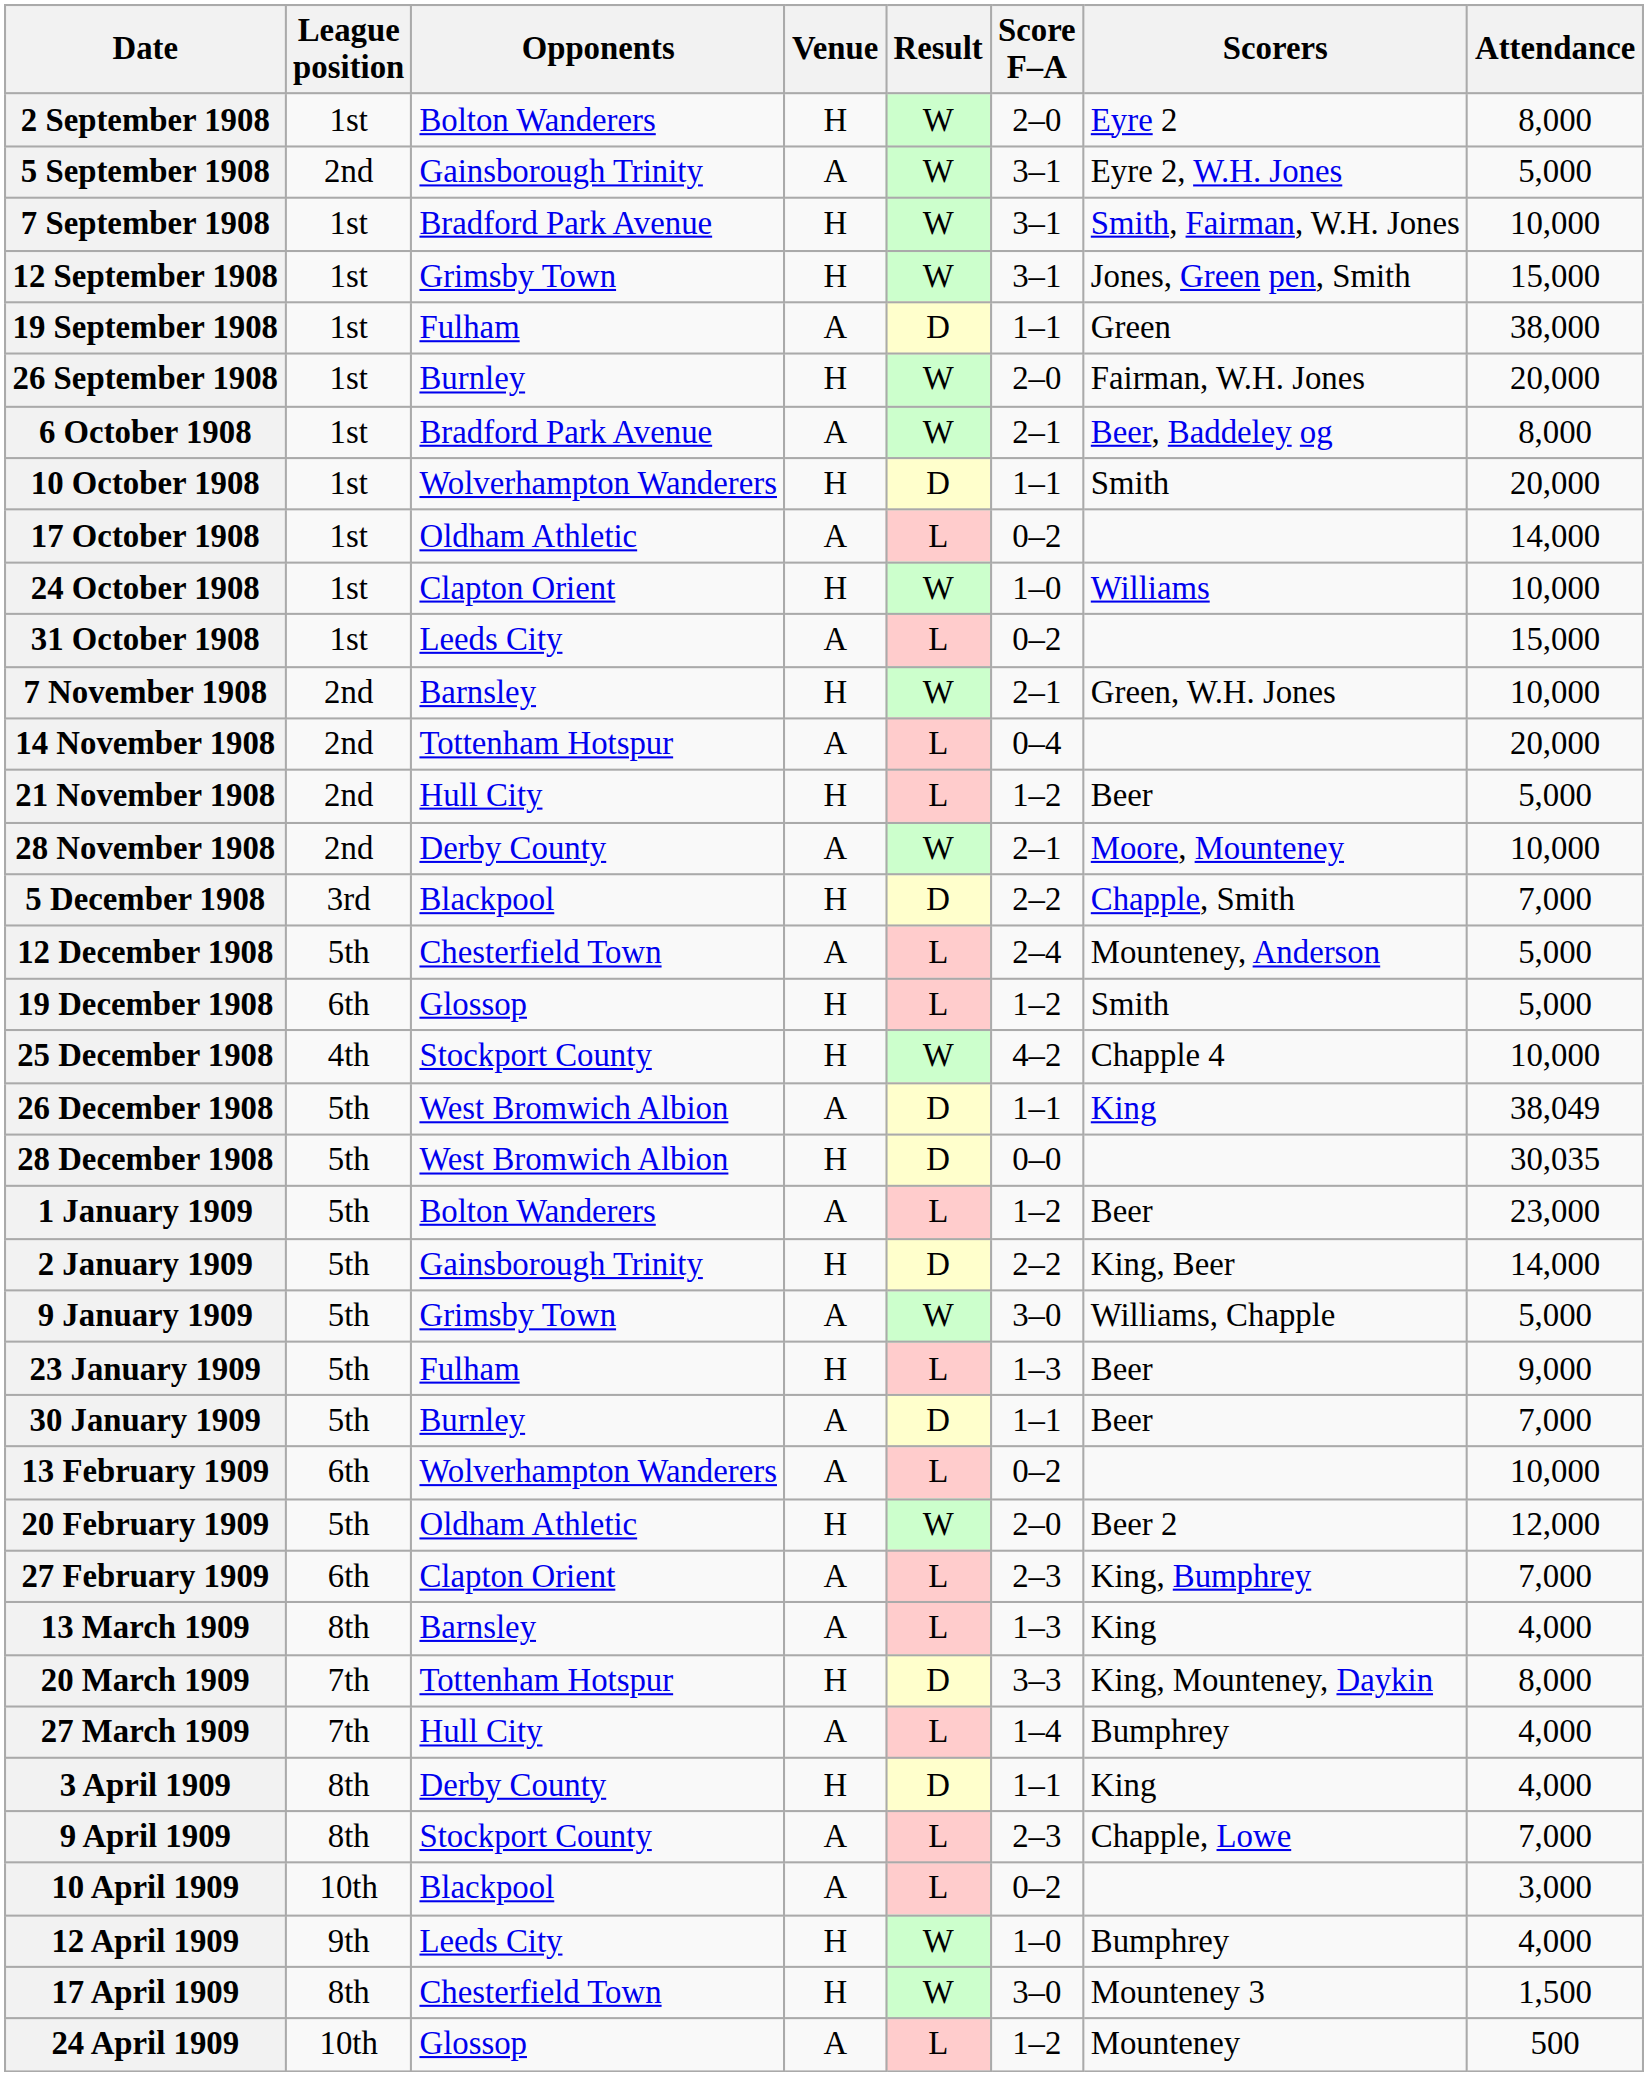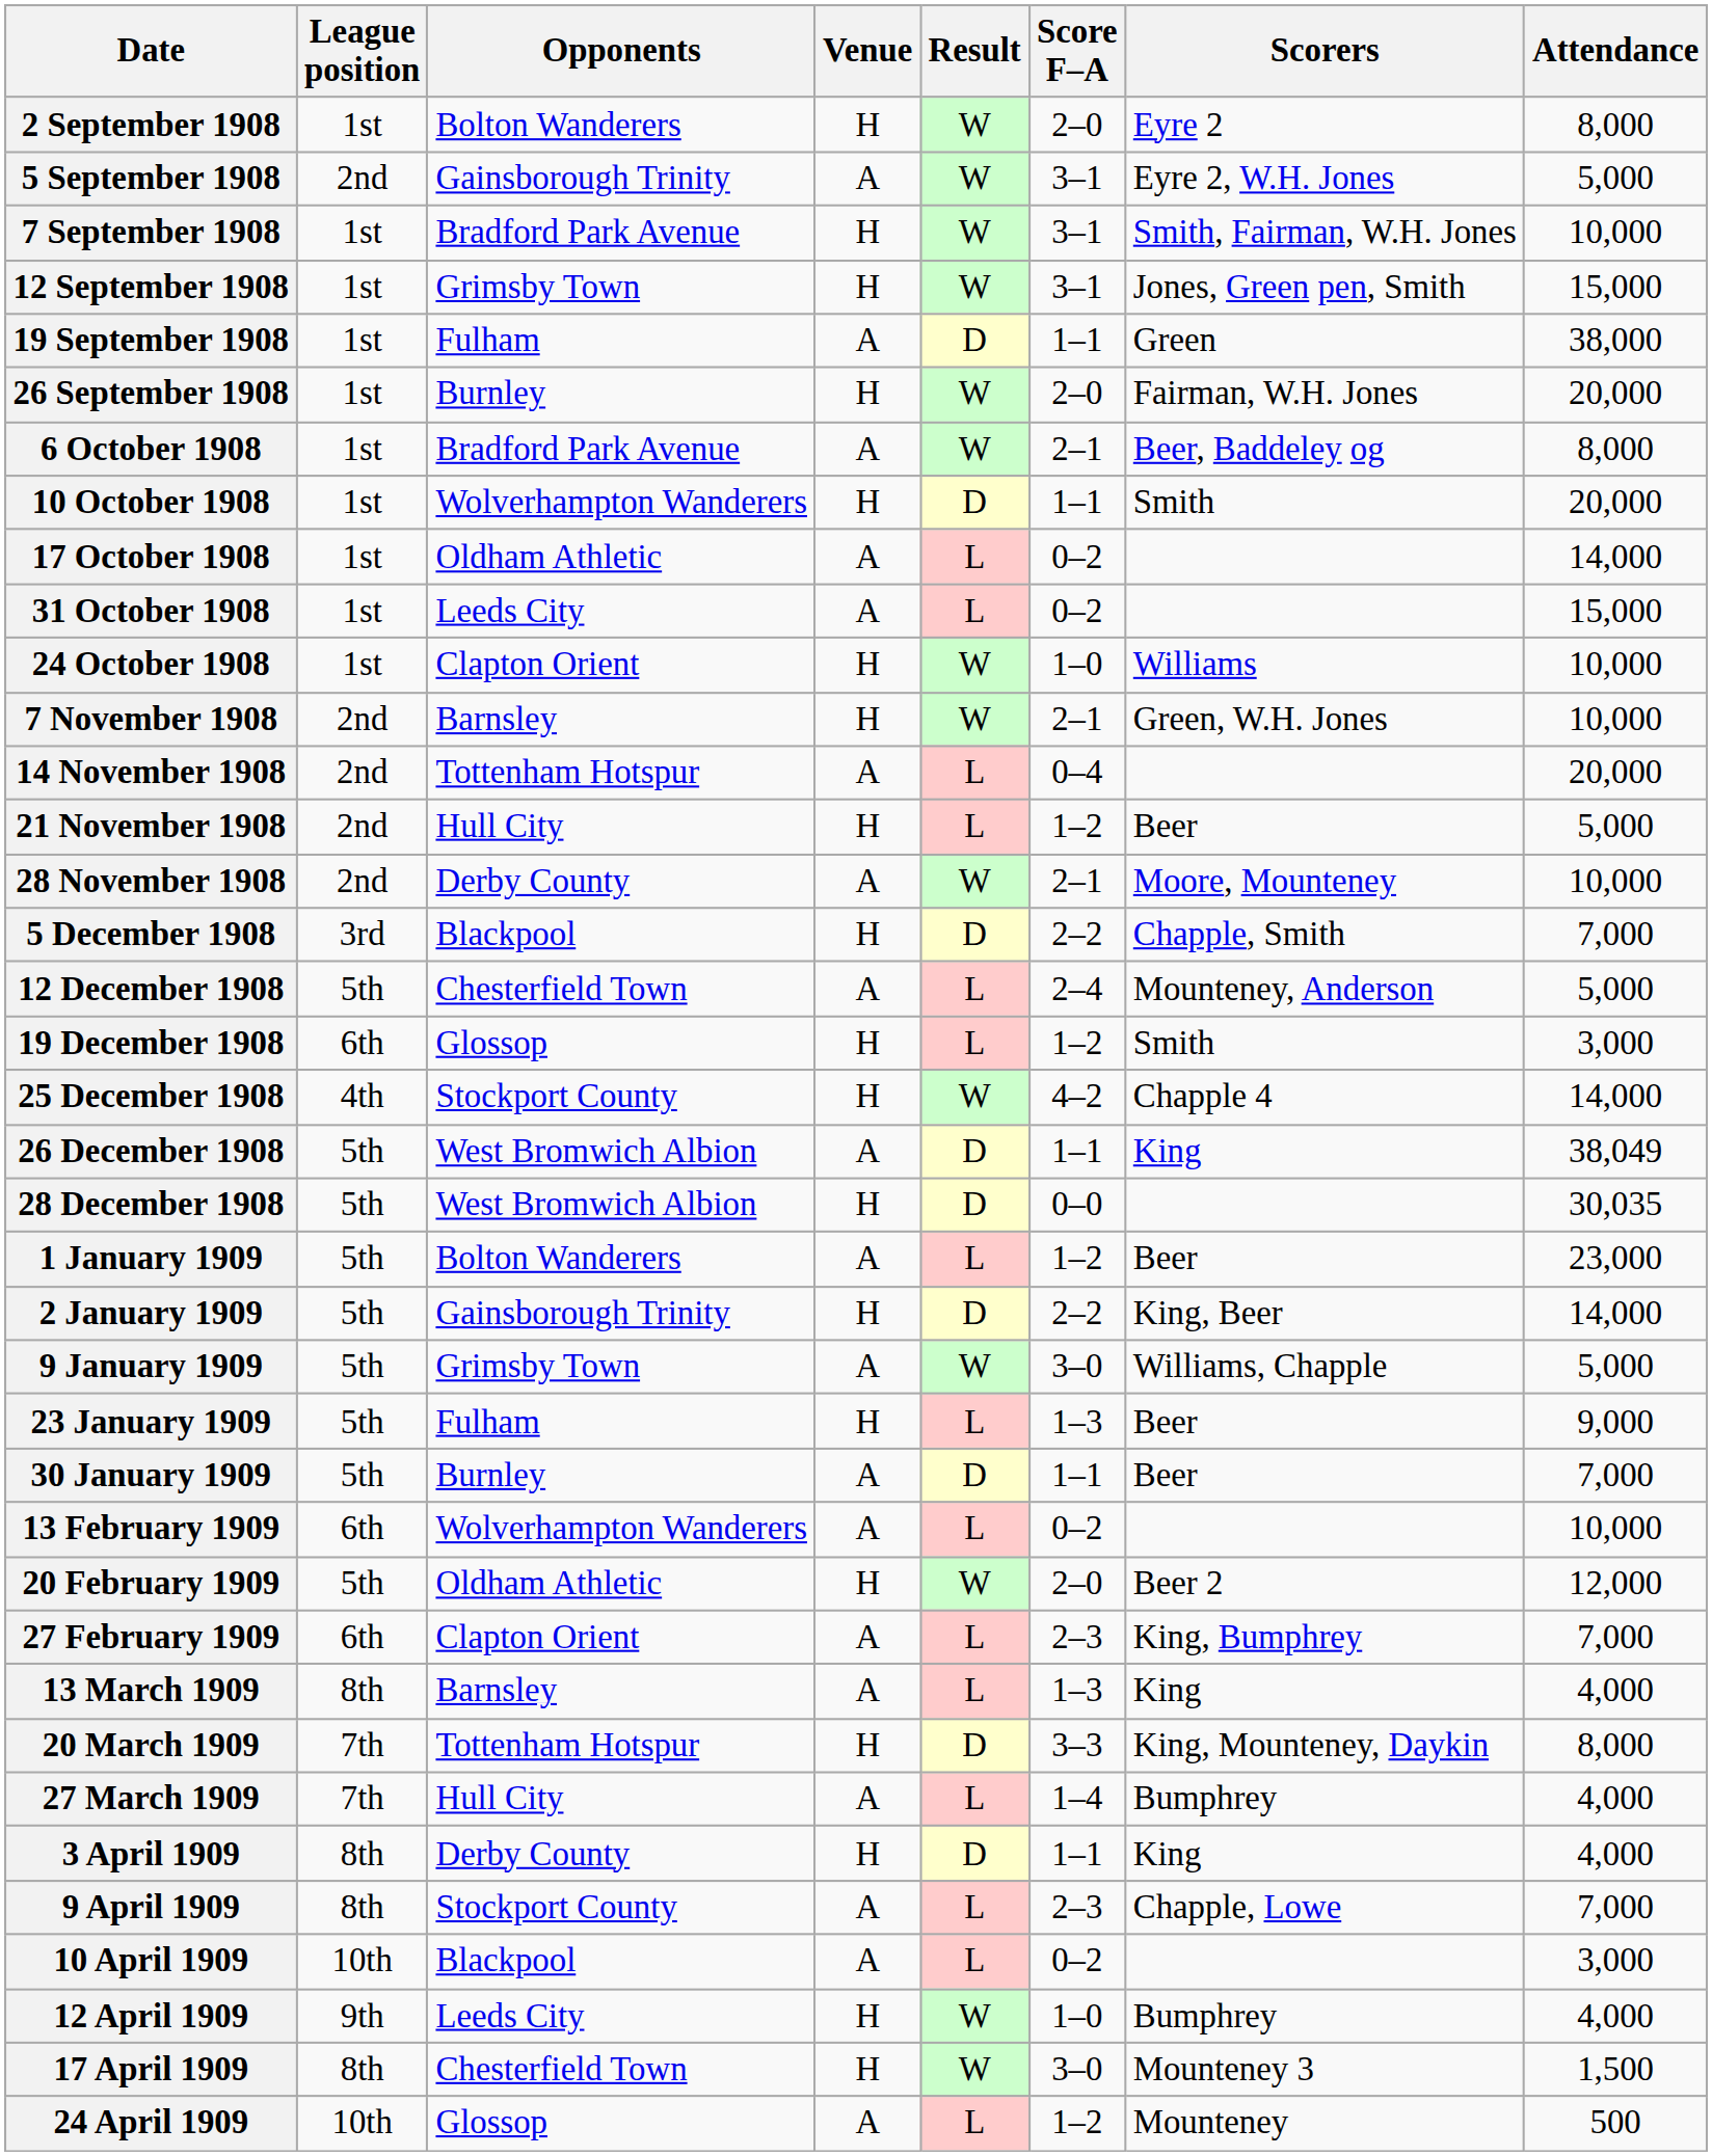rows swapped: 24 October 1908 <-> 31 October 1908
19 December 1908 | Attendance: 5,000 -> 3,000
25 December 1908 | Attendance: 10,000 -> 14,000
